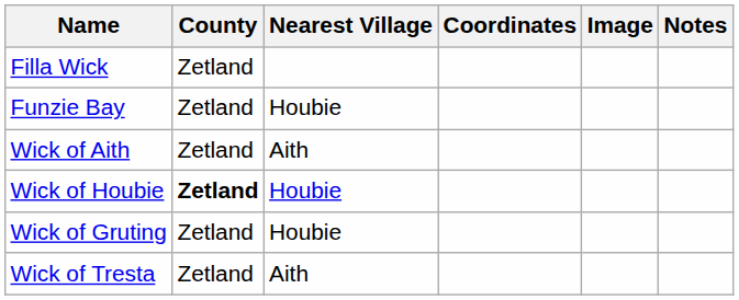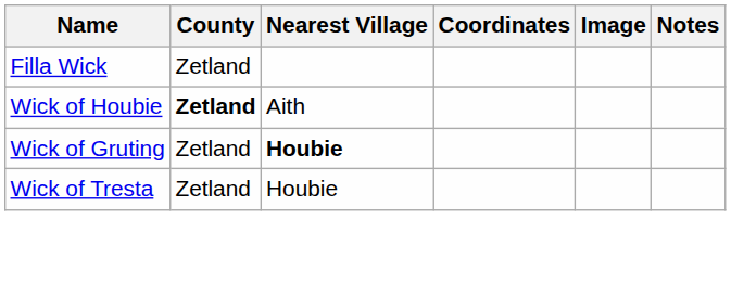- row: Funzie Bay | Zetland | Houbie
- row: Wick of Aith | Zetland | Aith
Wick of Houbie | Nearest Village: Houbie -> Aith
Wick of Gruting | Nearest Village: normal -> bold
Wick of Tresta | Nearest Village: Aith -> Houbie
